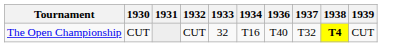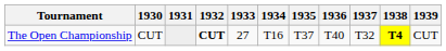+ column: 1935 | T37
The Open Championship | 1932: normal -> bold
The Open Championship | 1933: 32 -> 27
